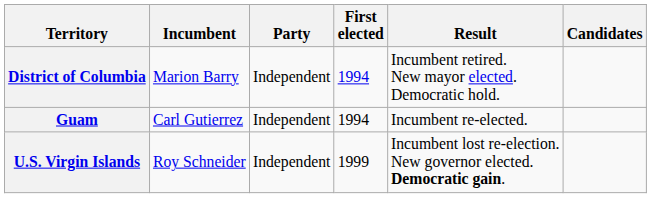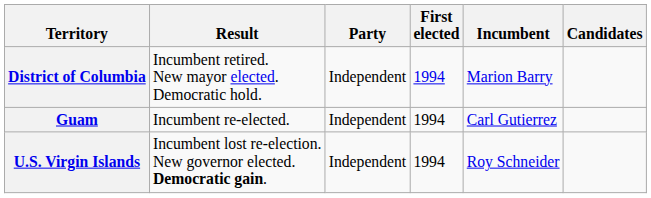columns swapped: Incumbent <-> Result
U.S. Virgin Islands | First elected: 1999 -> 1994
